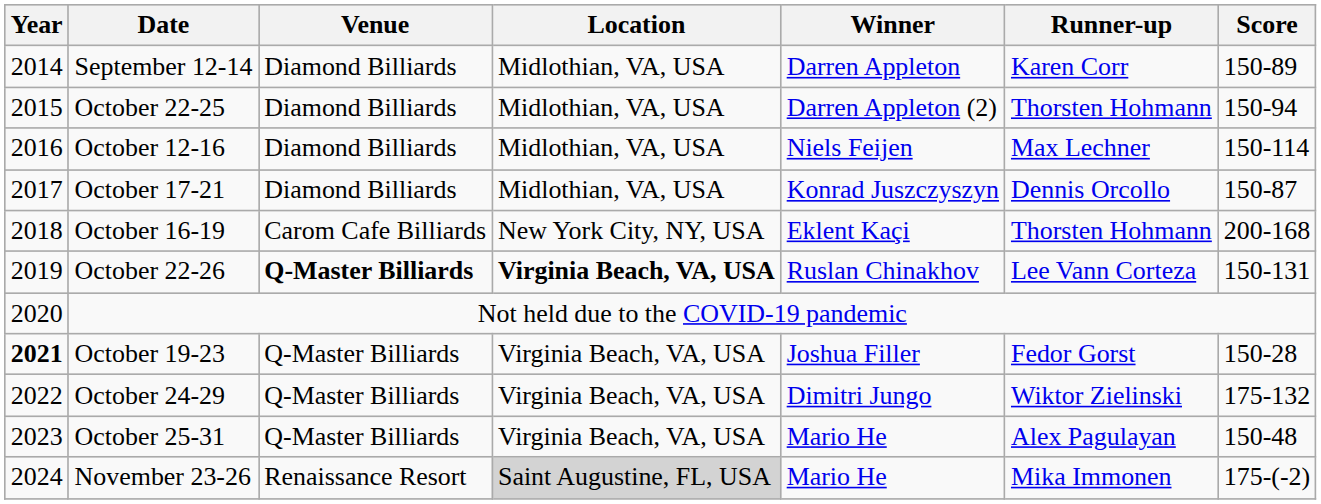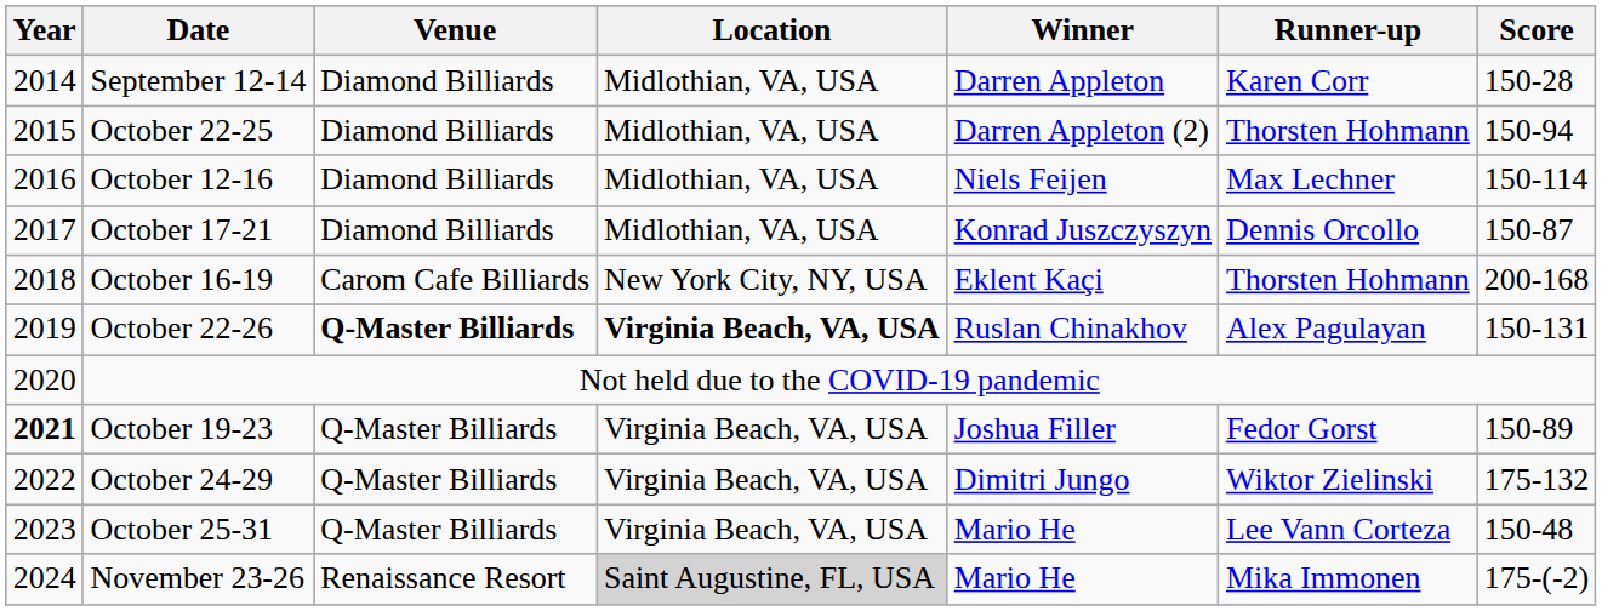September 12-14 | Score: 150-89 -> 150-28
October 22-26 | Runner-up: Lee Vann Corteza -> Alex Pagulayan
October 19-23 | Score: 150-28 -> 150-89
October 25-31 | Runner-up: Alex Pagulayan -> Lee Vann Corteza
